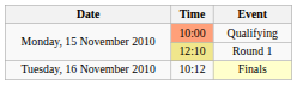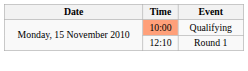Round 1 | Time: khaki background -> no background
- row: Tuesday, 16 November 2010 | 10:12 | Finals
